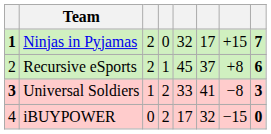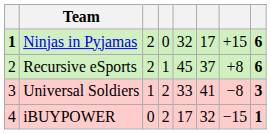Ninjas in Pyjamas | column 8: 7 -> 6
Universal Soldiers | column 1: bold -> normal
iBUYPOWER | column 8: 0 -> 1
